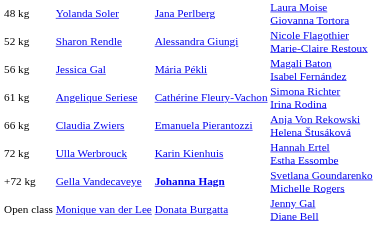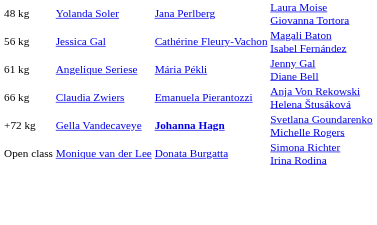- row: 52 kg | Sharon Rendle | Alessandra Giungi | Nicole Flagothier Marie-Claire Restoux
56 kg | column 3: Mária Pékli -> Cathérine Fleury-Vachon
61 kg | column 3: Cathérine Fleury-Vachon -> Mária Pékli
61 kg | column 4: Simona Richter Irina Rodina -> Jenny Gal Diane Bell
- row: 72 kg | Ulla Werbrouck | Karin Kienhuis | Hannah Ertel Estha Essombe
Open class | column 4: Jenny Gal Diane Bell -> Simona Richter Irina Rodina
